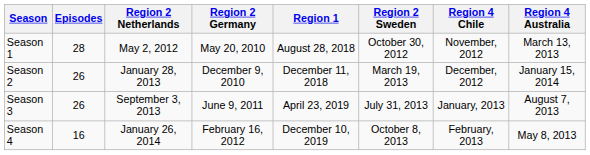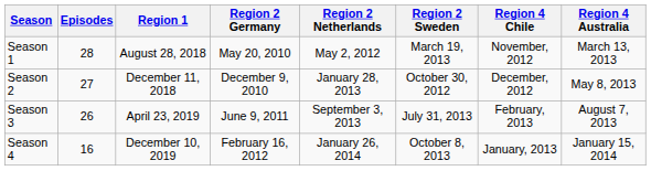columns swapped: Region 1 <-> Region 2 Netherlands
Season 1 | Region 2 Sweden: October 30, 2012 -> March 19, 2013
Season 2 | Episodes: 26 -> 27
Season 2 | Region 2 Sweden: March 19, 2013 -> October 30, 2012
Season 2 | Region 4 Australia: January 15, 2014 -> May 8, 2013
Season 3 | Region 4 Chile: January, 2013 -> February, 2013
Season 4 | Region 4 Chile: February, 2013 -> January, 2013
Season 4 | Region 4 Australia: May 8, 2013 -> January 15, 2014
